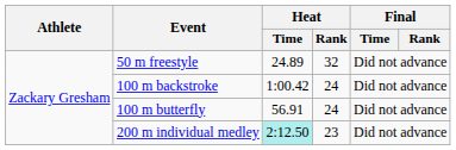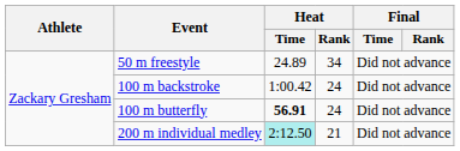50 m freestyle | Heat / Rank: 32 -> 34
100 m butterfly | Heat / Time: normal -> bold
200 m individual medley | Heat / Rank: 23 -> 21
